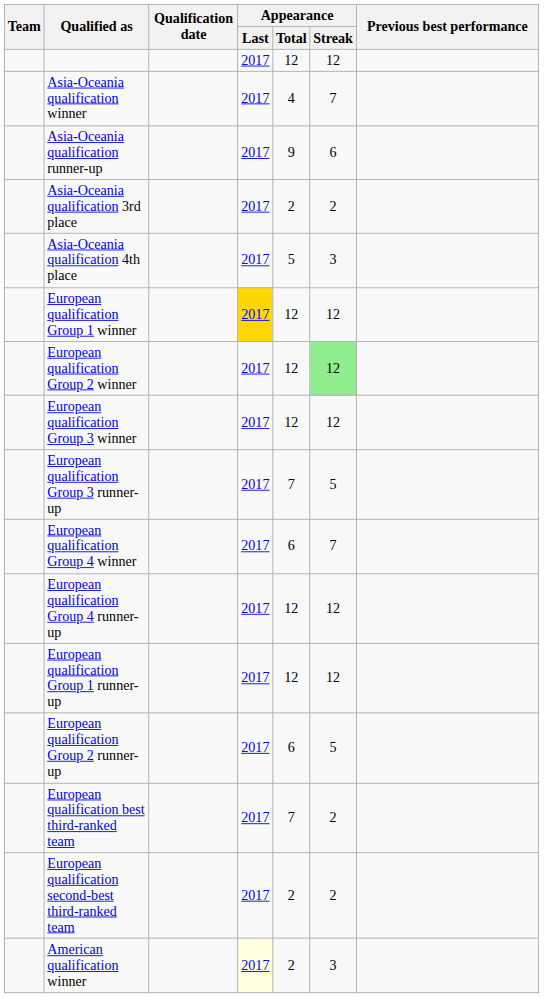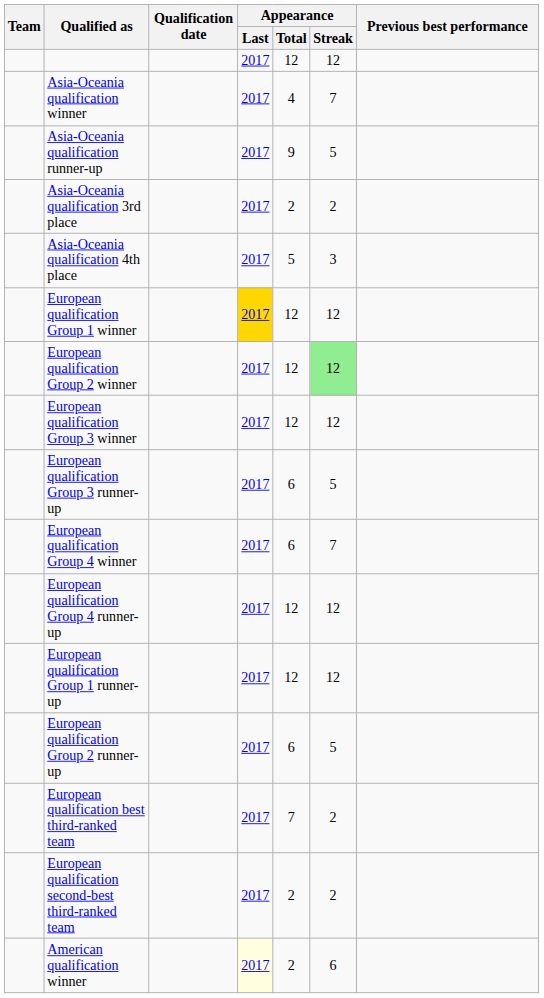Asia-Oceania qualification runner-up | Appearance / Streak: 6 -> 5
European qualification Group 3 runner-up | Appearance / Total: 7 -> 6
American qualification winner | Appearance / Streak: 3 -> 6
